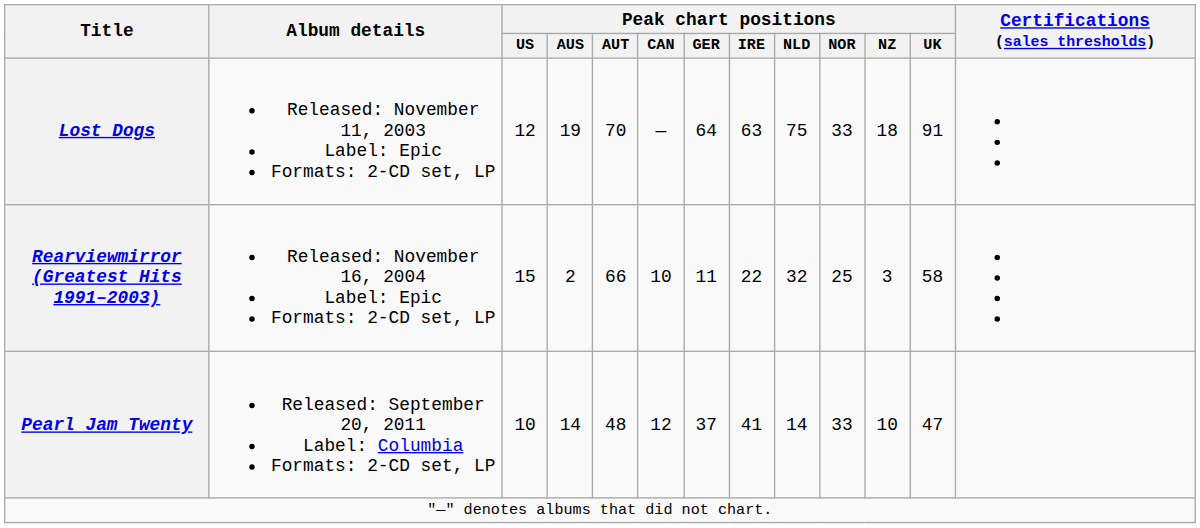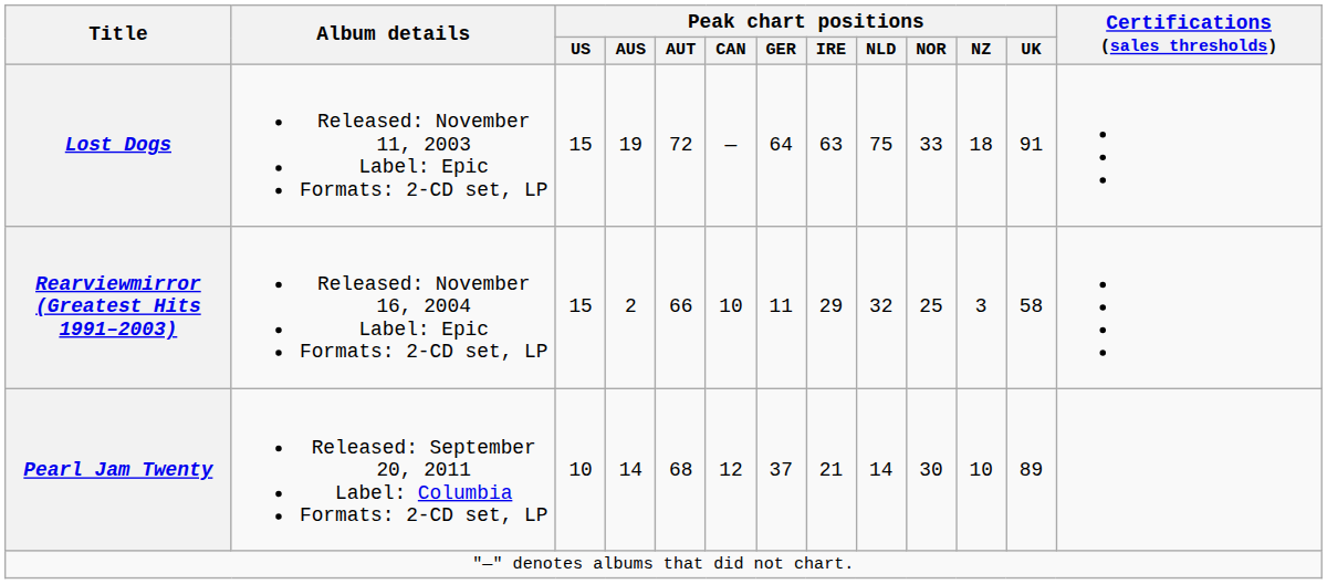Lost Dogs | Peak chart positions / US: 12 -> 15
Lost Dogs | Peak chart positions / AUT: 70 -> 72
Rearviewmirror (Greatest Hits 1991–2003) | Peak chart positions / IRE: 22 -> 29
Pearl Jam Twenty | Peak chart positions / AUT: 48 -> 68
Pearl Jam Twenty | Peak chart positions / IRE: 41 -> 21
Pearl Jam Twenty | Peak chart positions / NOR: 33 -> 30
Pearl Jam Twenty | Peak chart positions / UK: 47 -> 89
